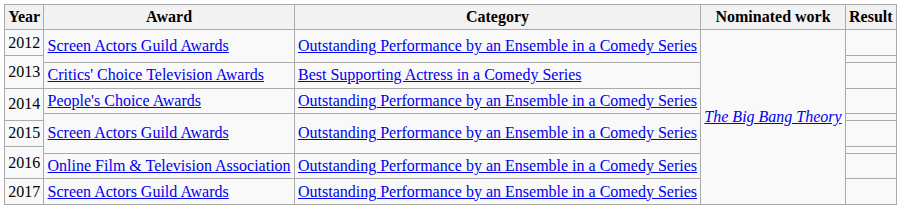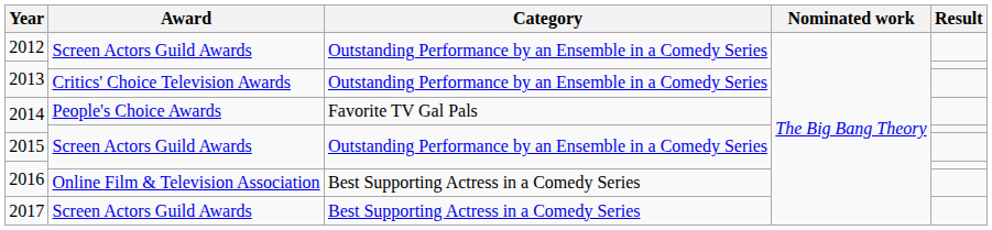2013 / Critics' Choice Television Awards | Category: Best Supporting Actress in a Comedy Series -> Outstanding Performance by an Ensemble in a Comedy Series
2014 / People's Choice Awards | Category: Outstanding Performance by an Ensemble in a Comedy Series -> Favorite TV Gal Pals
2016 / Online Film & Television Association | Category: Outstanding Performance by an Ensemble in a Comedy Series -> Best Supporting Actress in a Comedy Series
2017 | Category: Outstanding Performance by an Ensemble in a Comedy Series -> Best Supporting Actress in a Comedy Series
